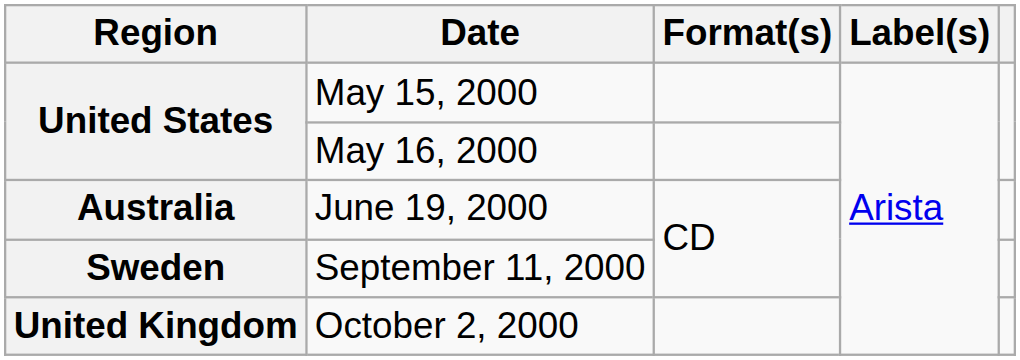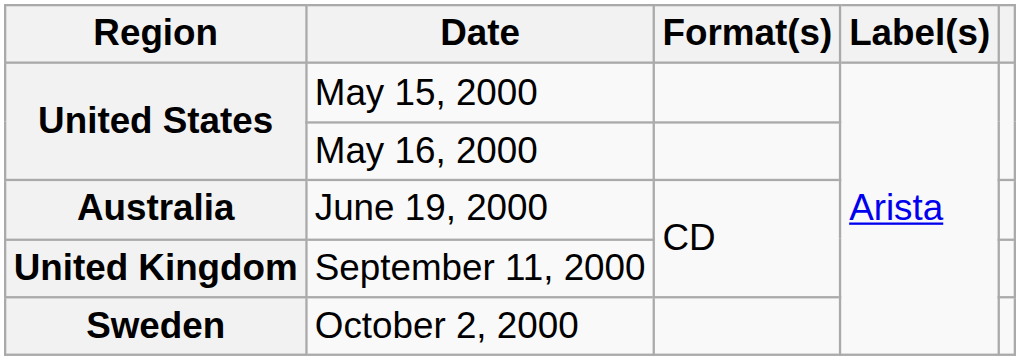September 11, 2000 | Region: Sweden -> United Kingdom
October 2, 2000 | Region: United Kingdom -> Sweden
